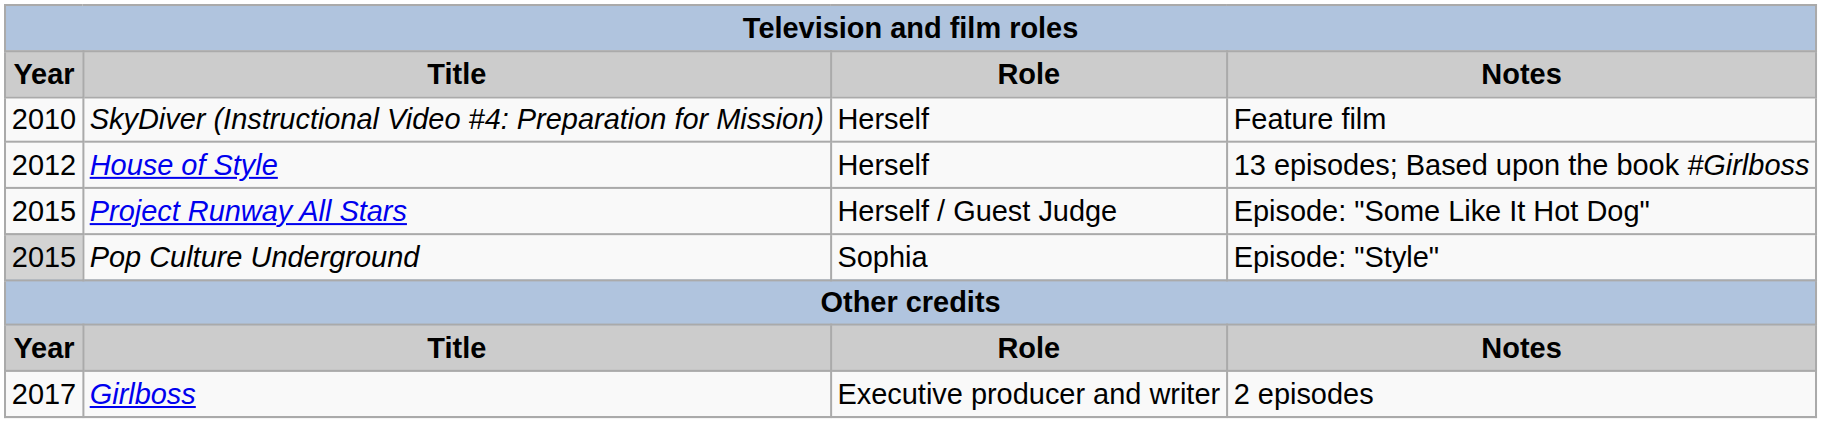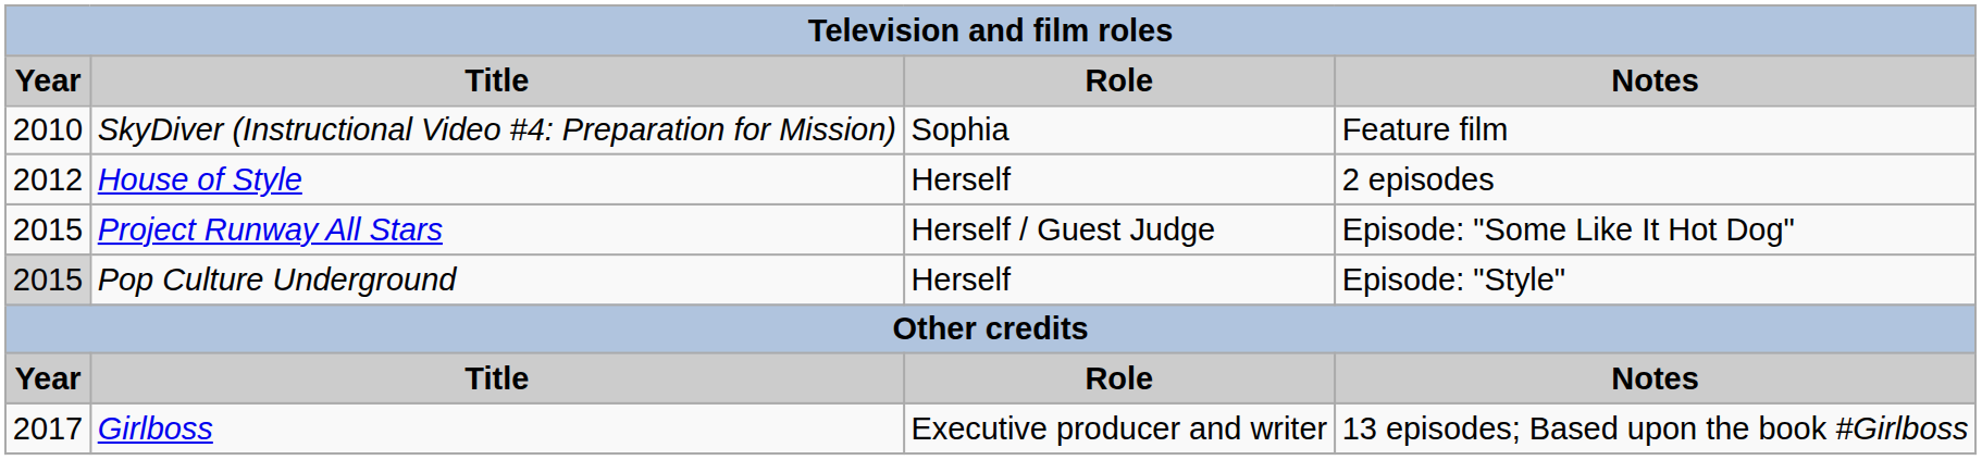SkyDiver (Instructional Video #4: Preparation for Mission) | Role: Herself -> Sophia
House of Style | Notes: 13 episodes; Based upon the book #Girlboss -> 2 episodes
Pop Culture Underground | Role: Sophia -> Herself
Girlboss | Notes: 2 episodes -> 13 episodes; Based upon the book #Girlboss
